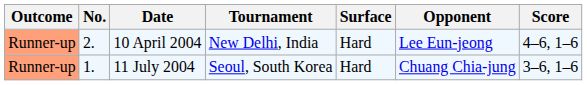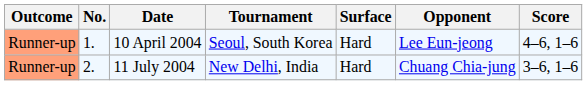10 April 2004 | No.: 2. -> 1.
10 April 2004 | Tournament: New Delhi, India -> Seoul, South Korea
11 July 2004 | No.: 1. -> 2.
11 July 2004 | Tournament: Seoul, South Korea -> New Delhi, India
